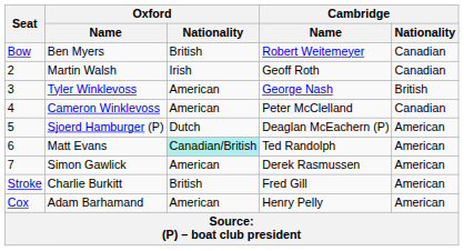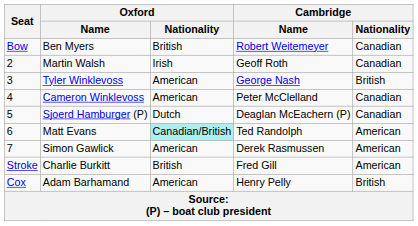Sjoerd Hamburger (P) | Cambridge / Nationality: American -> Canadian
Adam Barhamand | Cambridge / Nationality: American -> British
